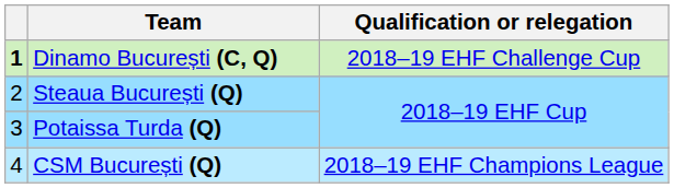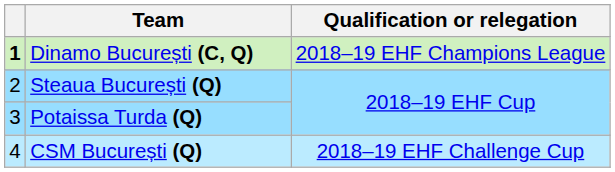Dinamo București (C, Q) | Qualification or relegation: 2018–19 EHF Challenge Cup -> 2018–19 EHF Champions League
CSM București (Q) | Qualification or relegation: 2018–19 EHF Champions League -> 2018–19 EHF Challenge Cup
